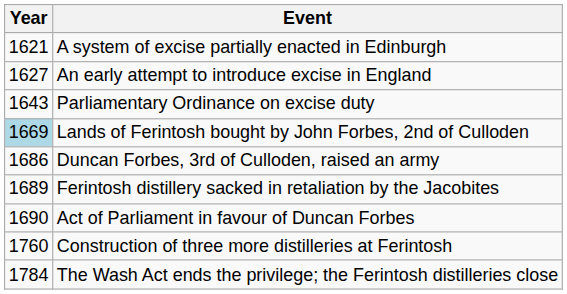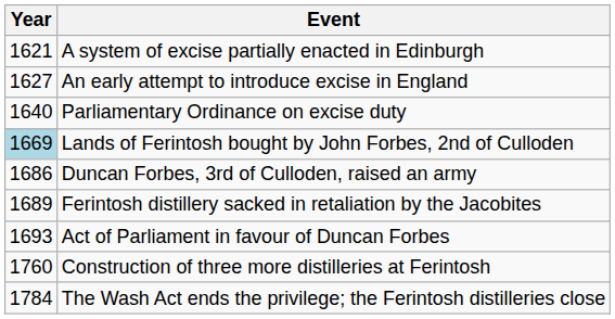Parliamentary Ordinance on excise duty | Year: 1643 -> 1640
Act of Parliament in favour of Duncan Forbes | Year: 1690 -> 1693
